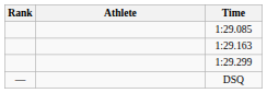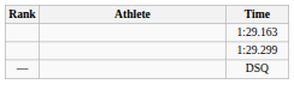- row: 1:29.085
